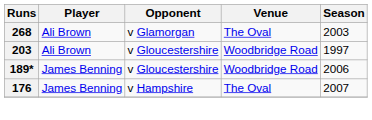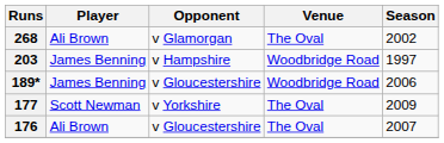268 | Season: 2003 -> 2002
203 | Player: Ali Brown -> James Benning
203 | Opponent: v Gloucestershire -> v Hampshire
+ row: 177 | Scott Newman | v Yorkshire | The Oval | 2009
176 | Player: James Benning -> Ali Brown
176 | Opponent: v Hampshire -> v Gloucestershire
